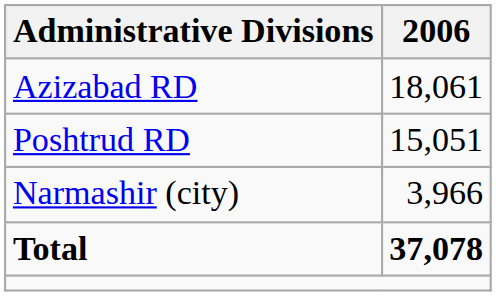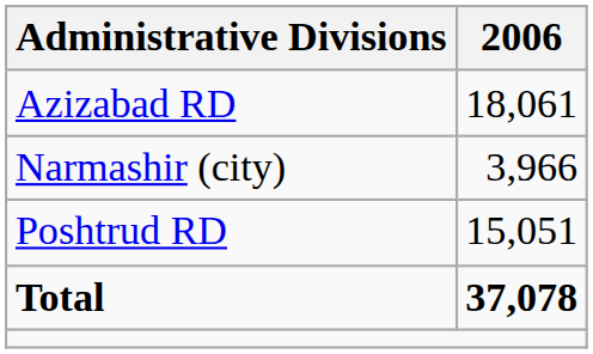rows swapped: Poshtrud RD <-> Narmashir (city)
